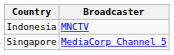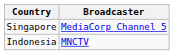rows swapped: Indonesia <-> Singapore
